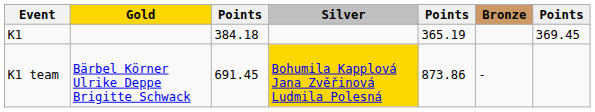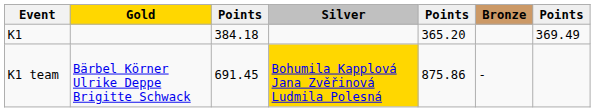K1 | column 5: 365.19 -> 365.20
K1 | column 7: 369.45 -> 369.49
K1 team | column 5: 873.86 -> 875.86
